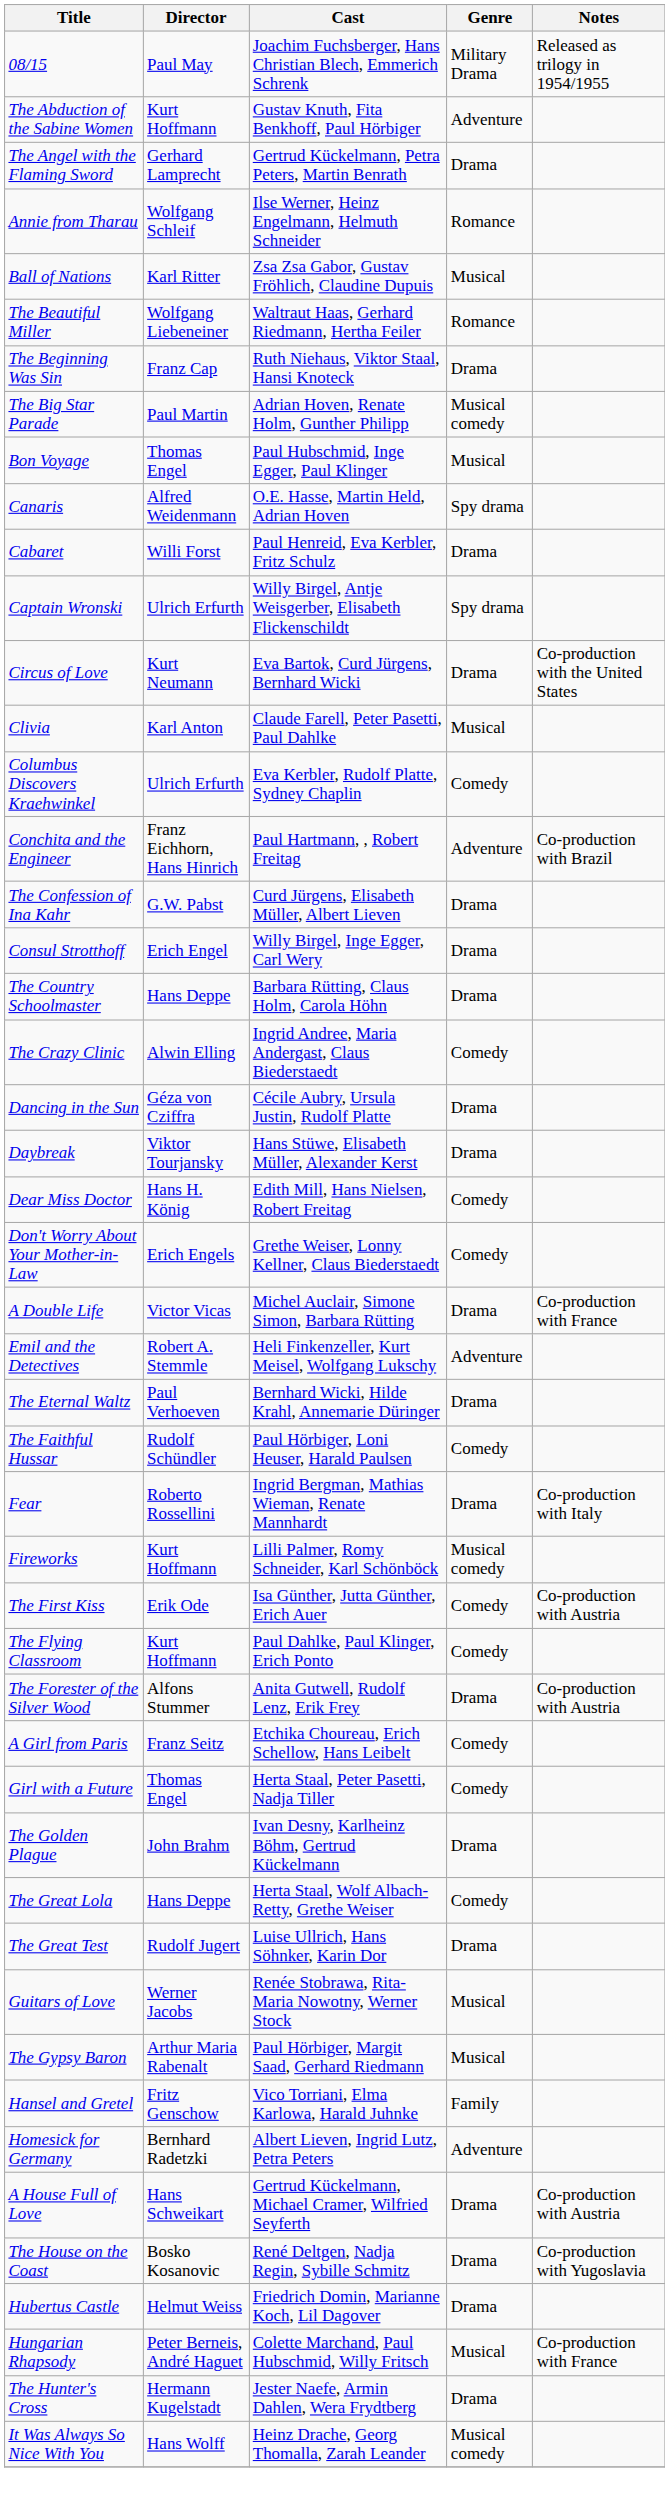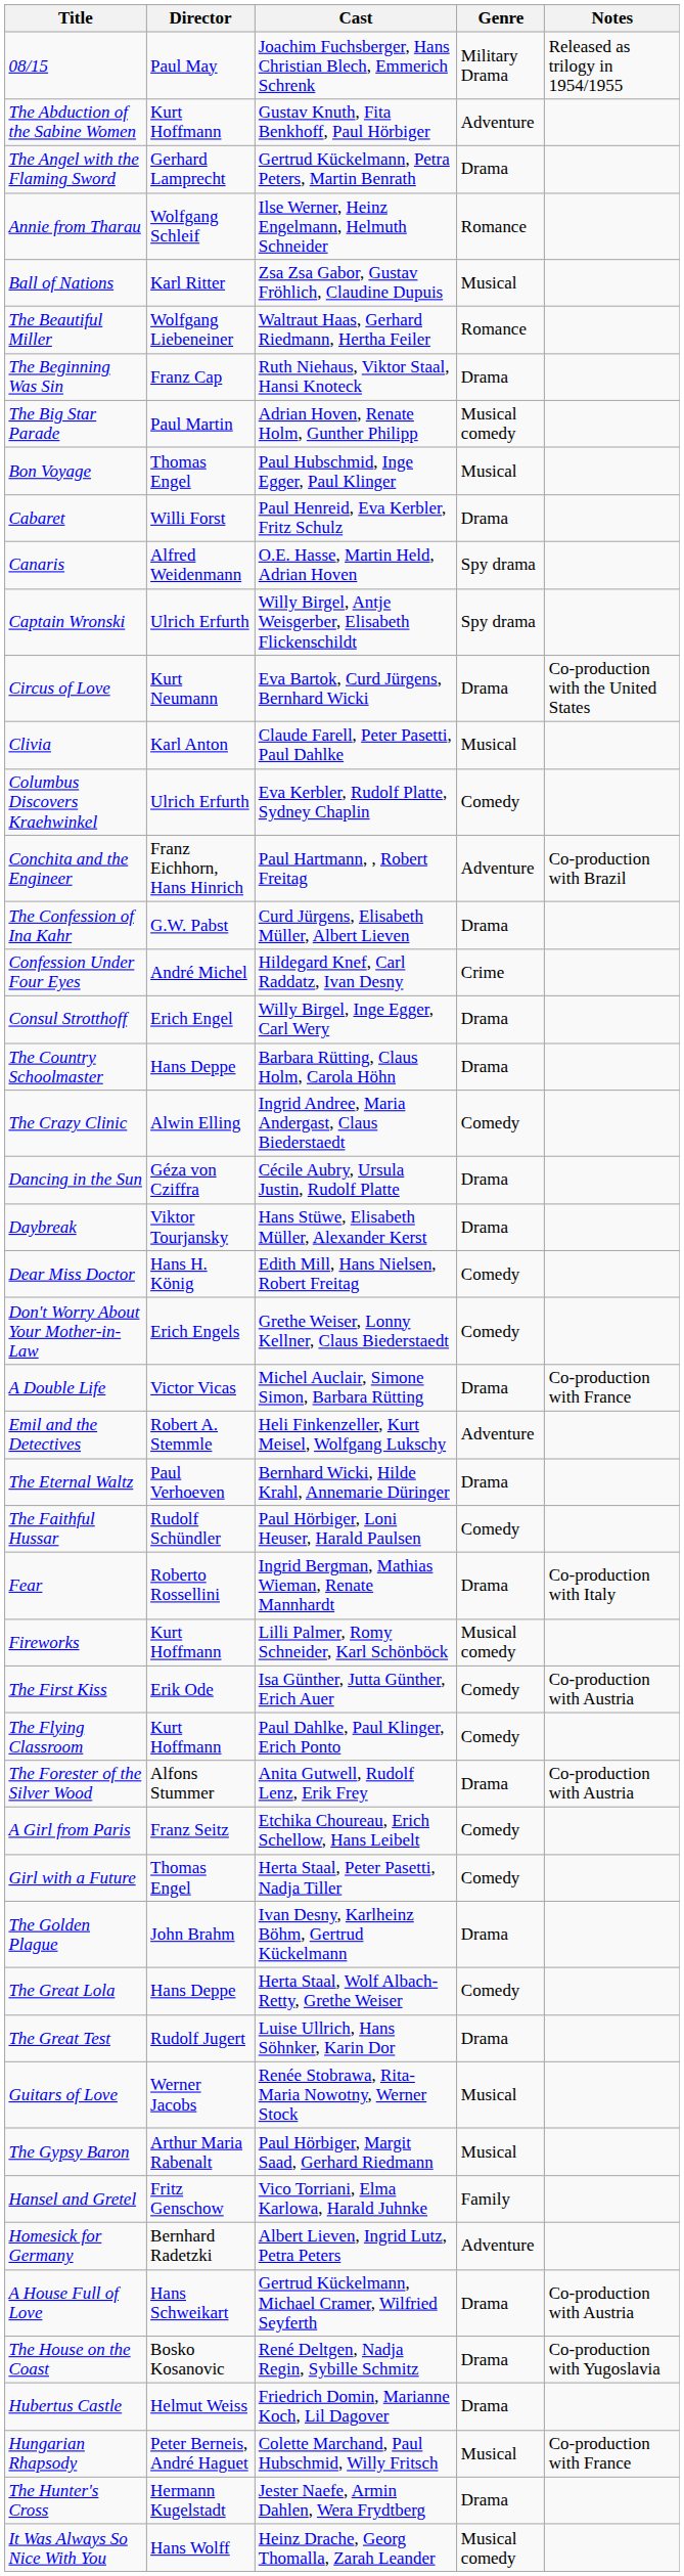rows swapped: Cabaret <-> Canaris
+ row: Confession Under Four Eyes | André Michel | Hildegard Knef, Carl Raddatz, Ivan Desny | Crime
